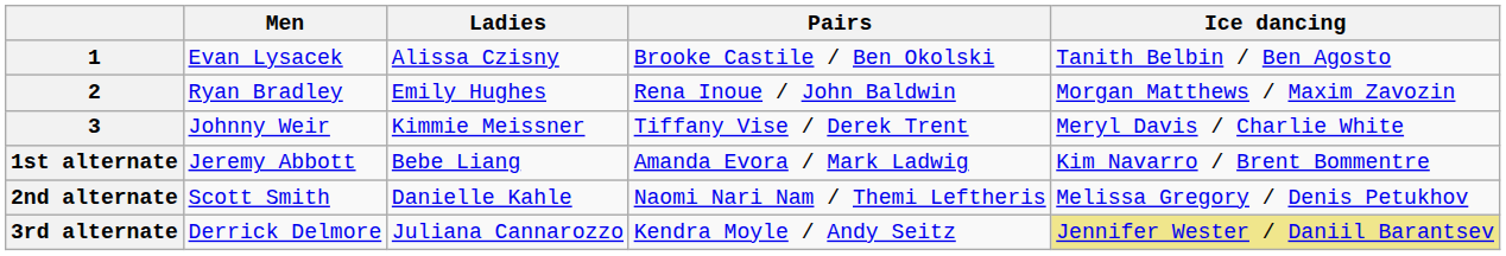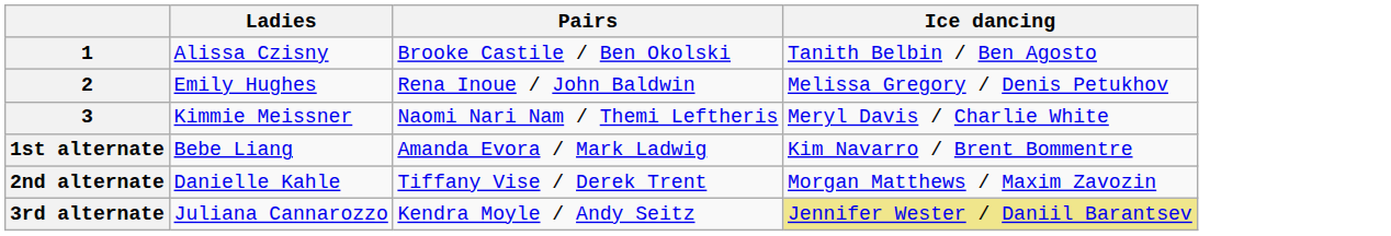- column: Men | Evan Lysacek | Ryan Bradley | Johnny Weir | Jeremy Abbott | Scott Smith | Derrick Delmore
2 | Ice dancing: Morgan Matthews / Maxim Zavozin -> Melissa Gregory / Denis Petukhov
3 | Pairs: Tiffany Vise / Derek Trent -> Naomi Nari Nam / Themi Leftheris
2nd alternate | Pairs: Naomi Nari Nam / Themi Leftheris -> Tiffany Vise / Derek Trent
2nd alternate | Ice dancing: Melissa Gregory / Denis Petukhov -> Morgan Matthews / Maxim Zavozin
